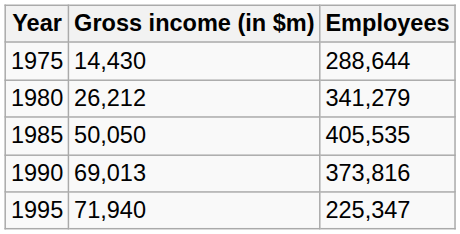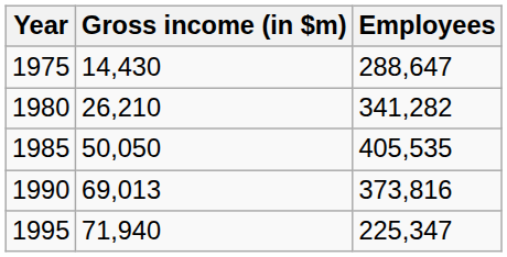1975 | Employees: 288,644 -> 288,647
1980 | Gross income (in $m): 26,212 -> 26,210
1980 | Employees: 341,279 -> 341,282
